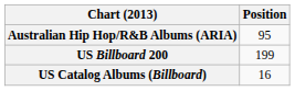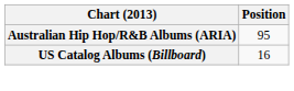- row: US Billboard 200 | 199
